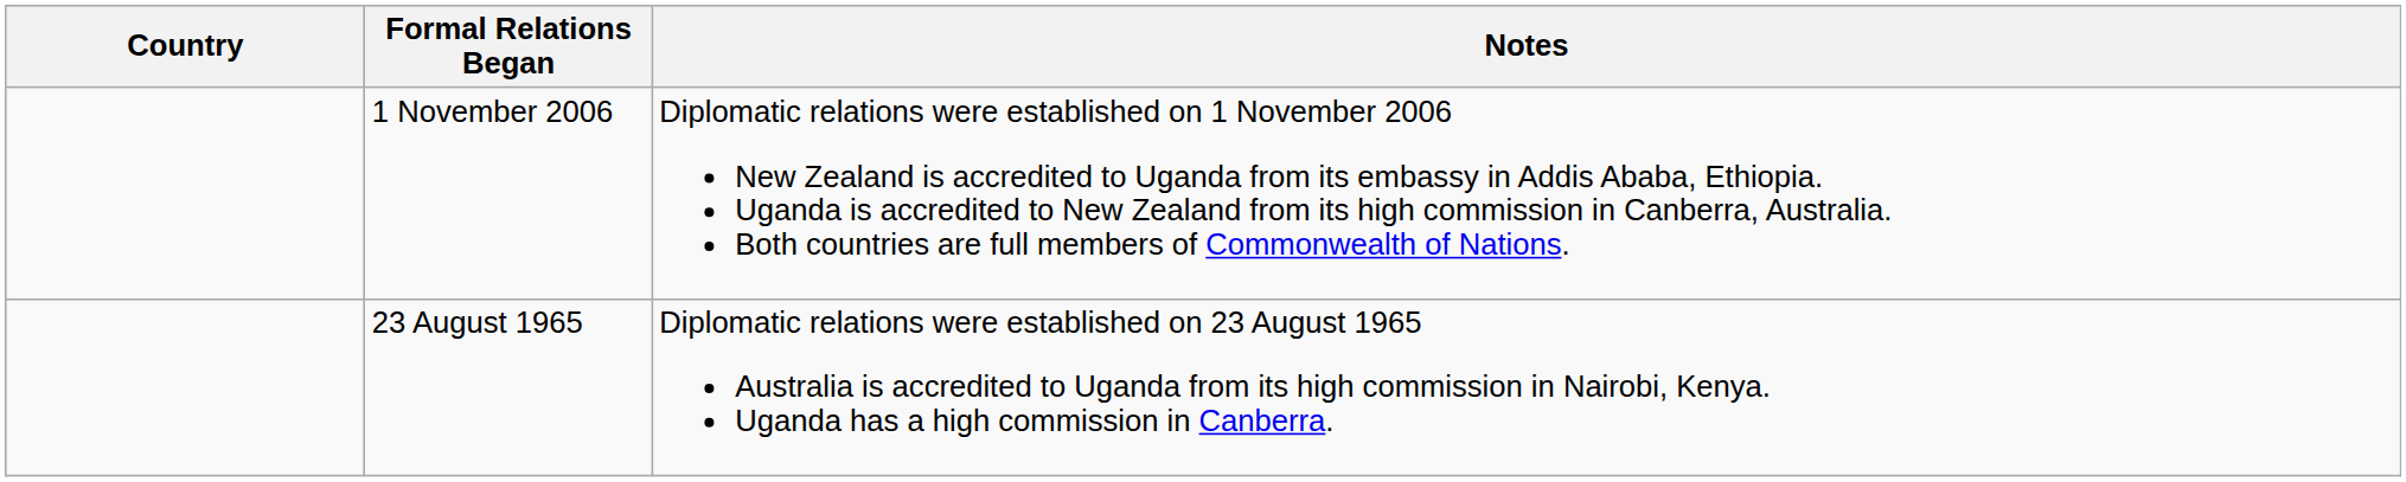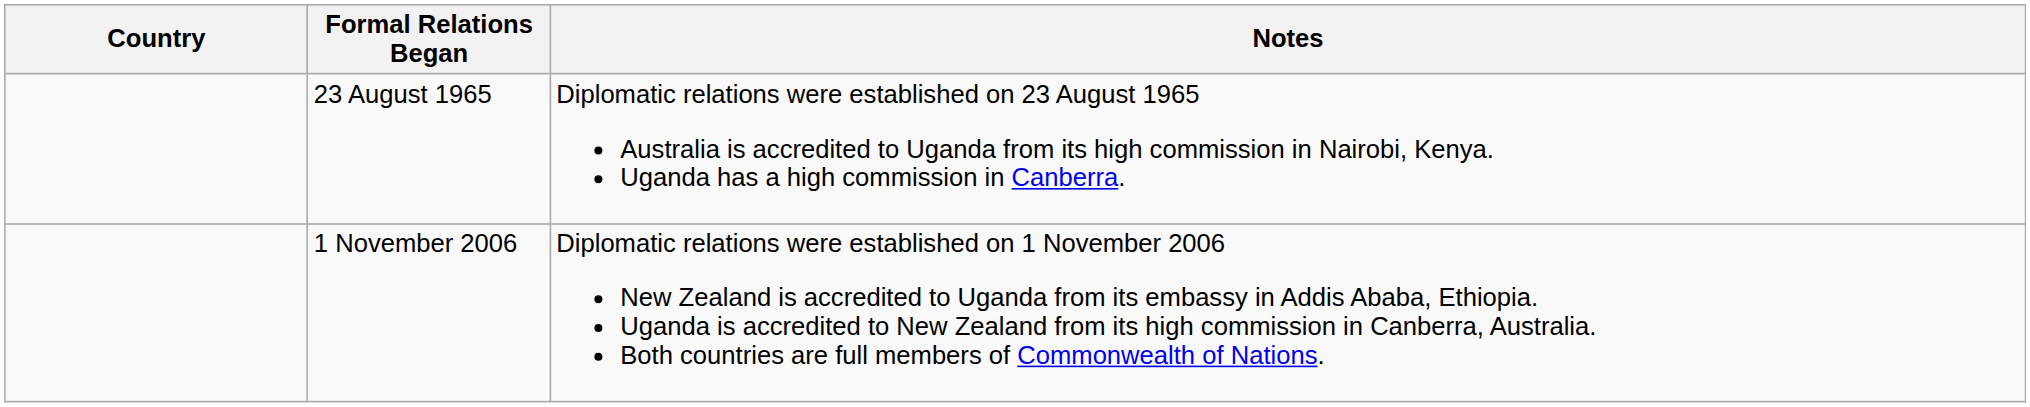rows swapped: 23 August 1965 <-> 1 November 2006
